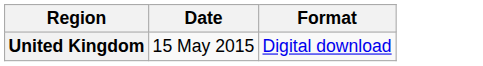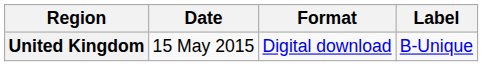+ column: Label | B-Unique
